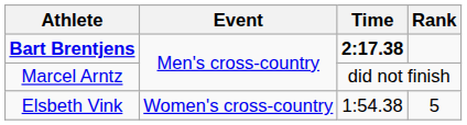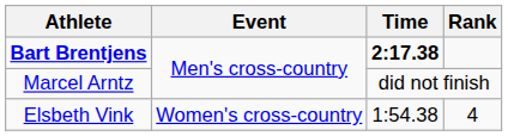Elsbeth Vink | Rank: 5 -> 4
